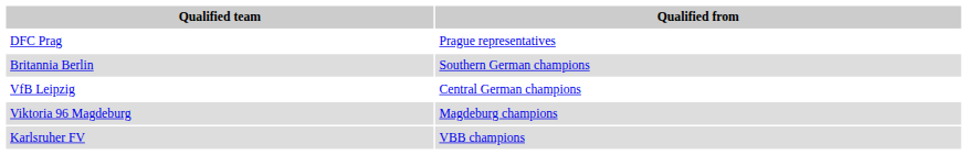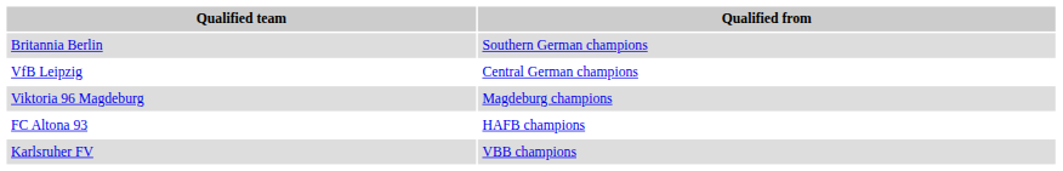- row: DFC Prag | Prague representatives
+ row: FC Altona 93 | HAFB champions
